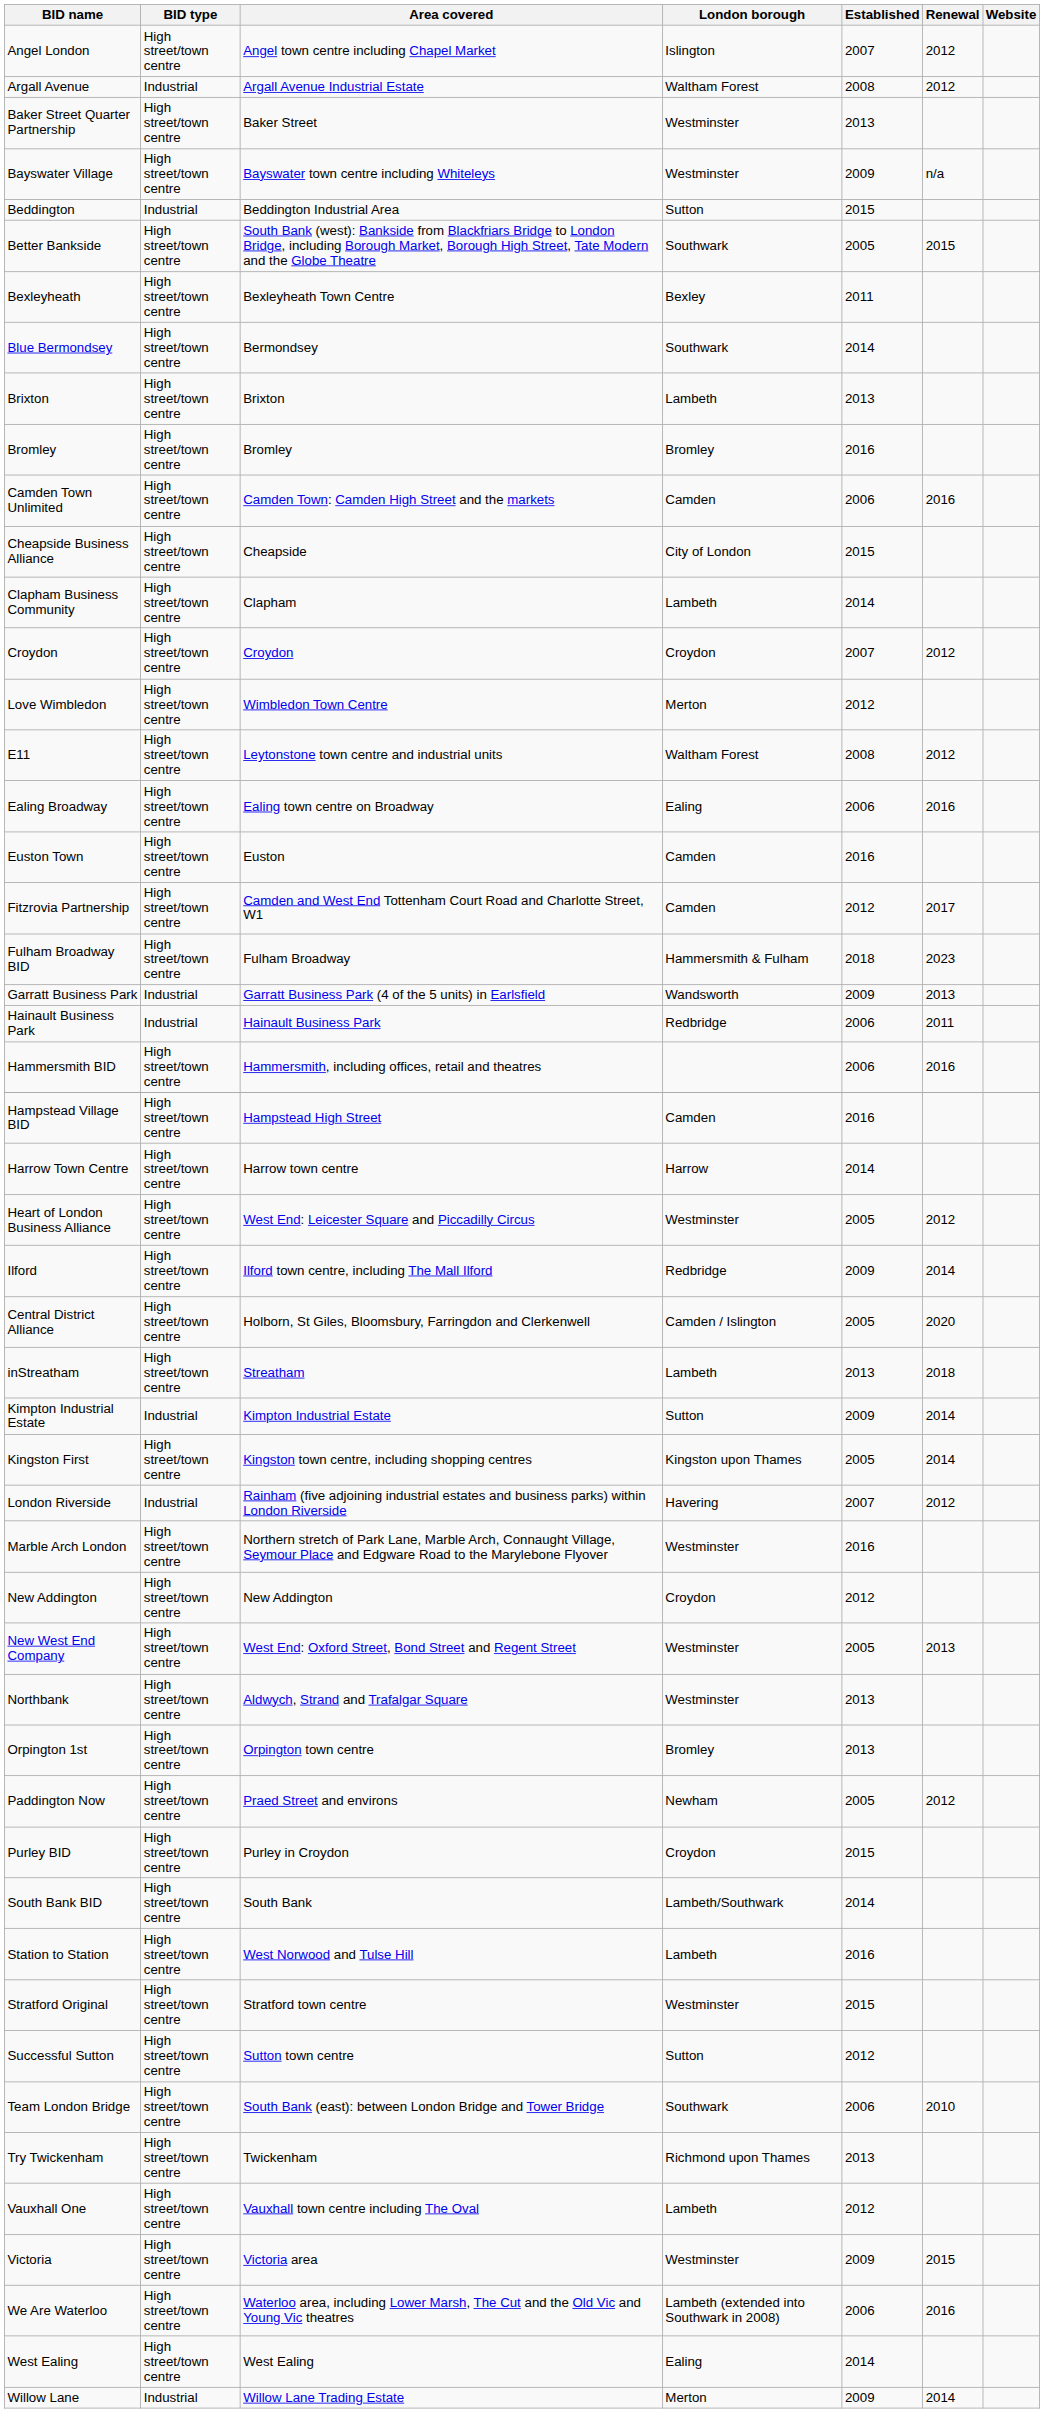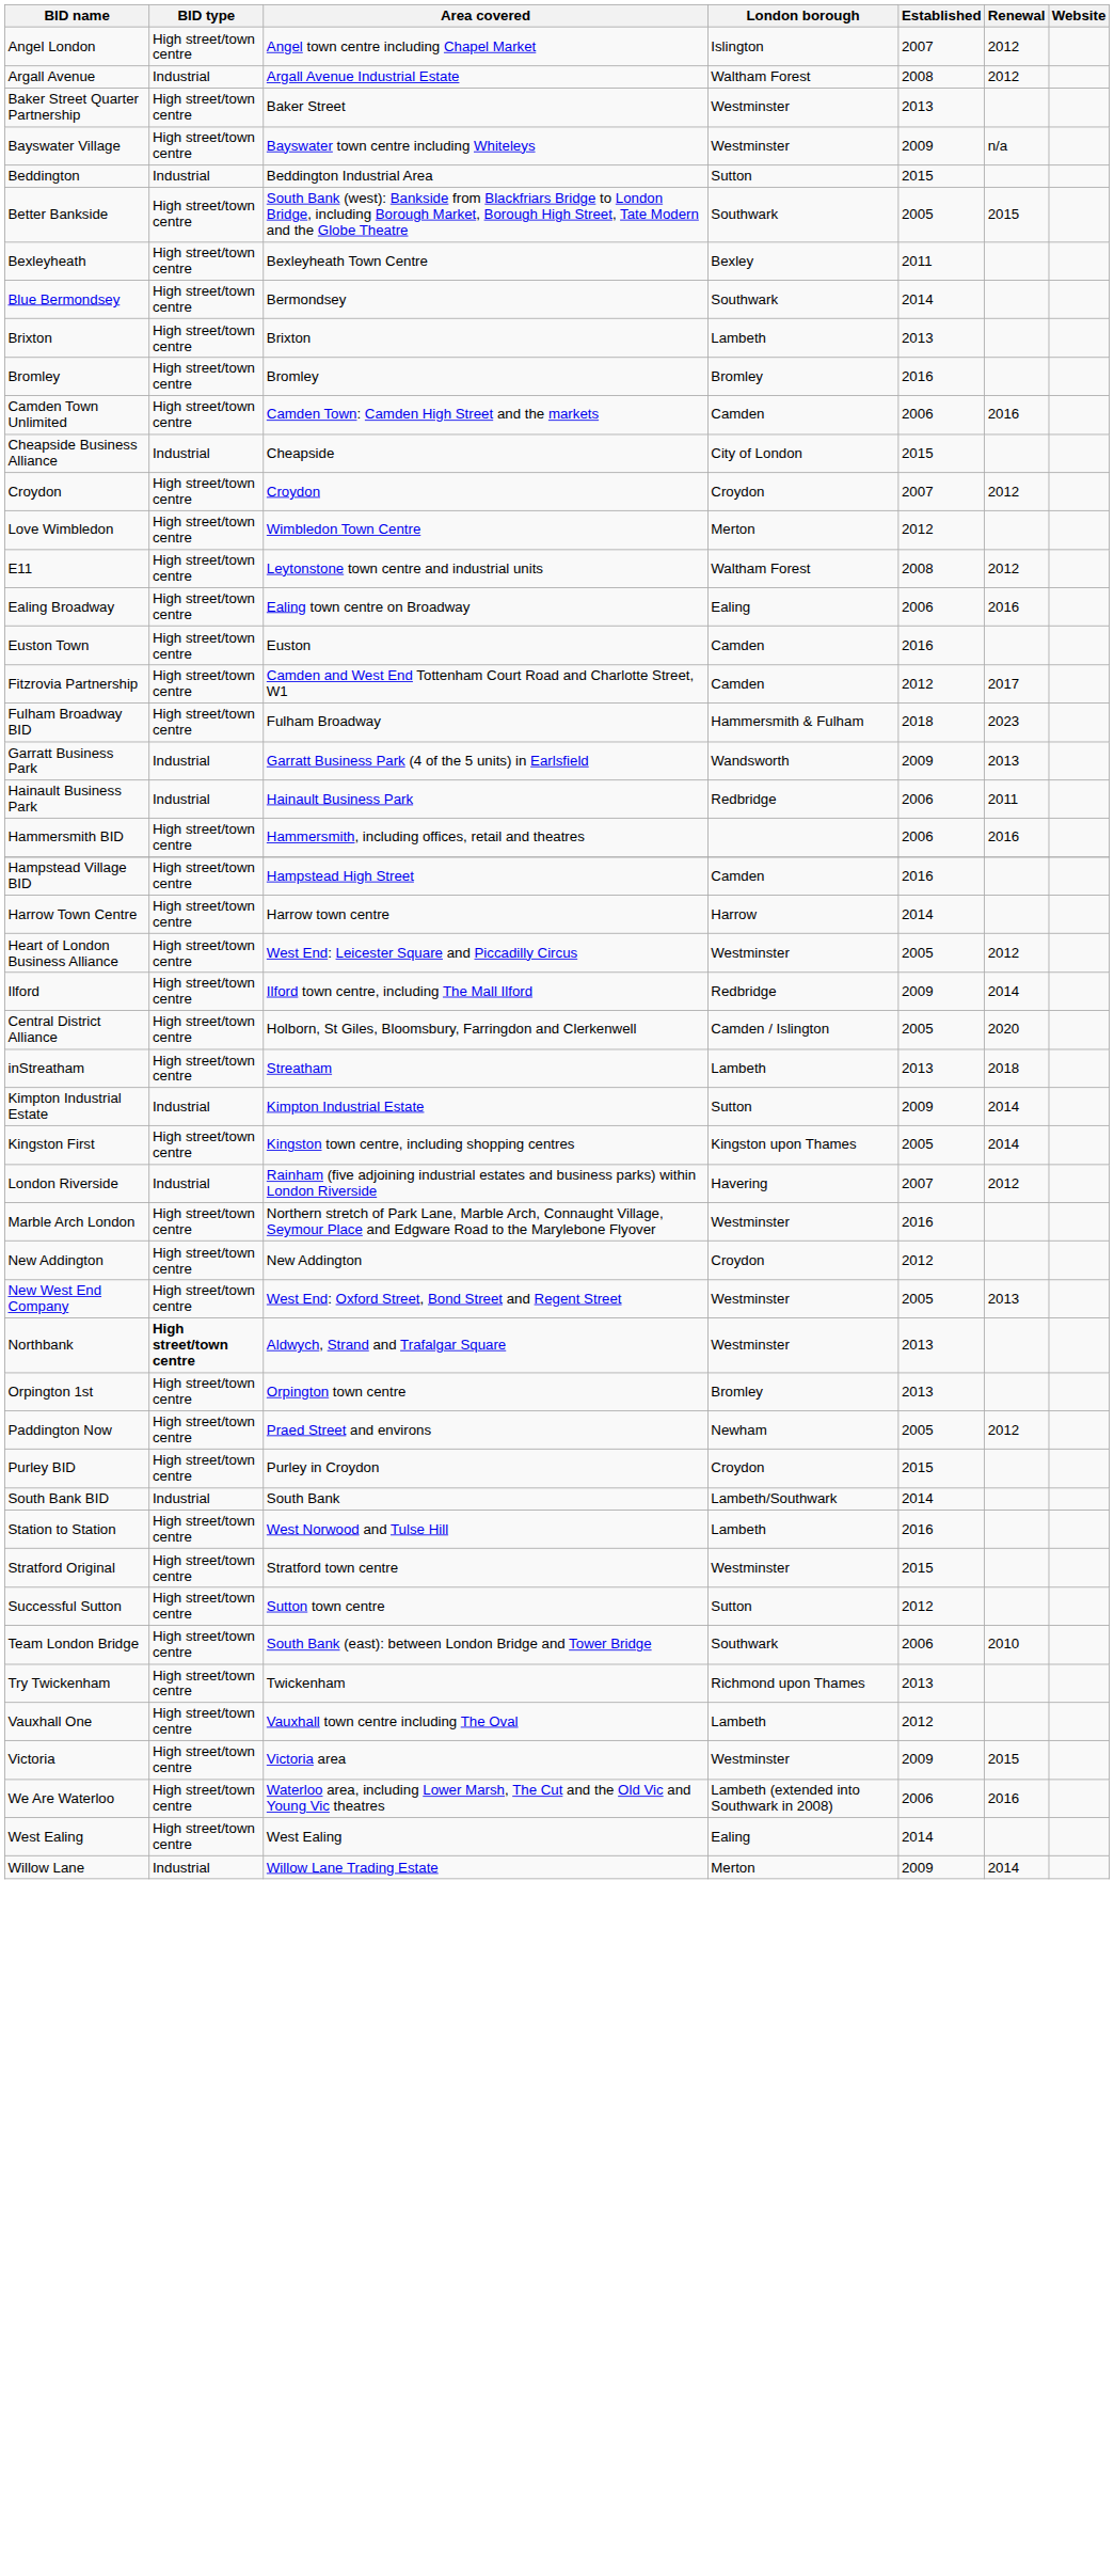Cheapside Business Alliance | BID type: High street/town centre -> Industrial
- row: Clapham Business Community | High street/town centre | Clapham | Lambeth | 2014
Northbank | BID type: normal -> bold
South Bank BID | BID type: High street/town centre -> Industrial
